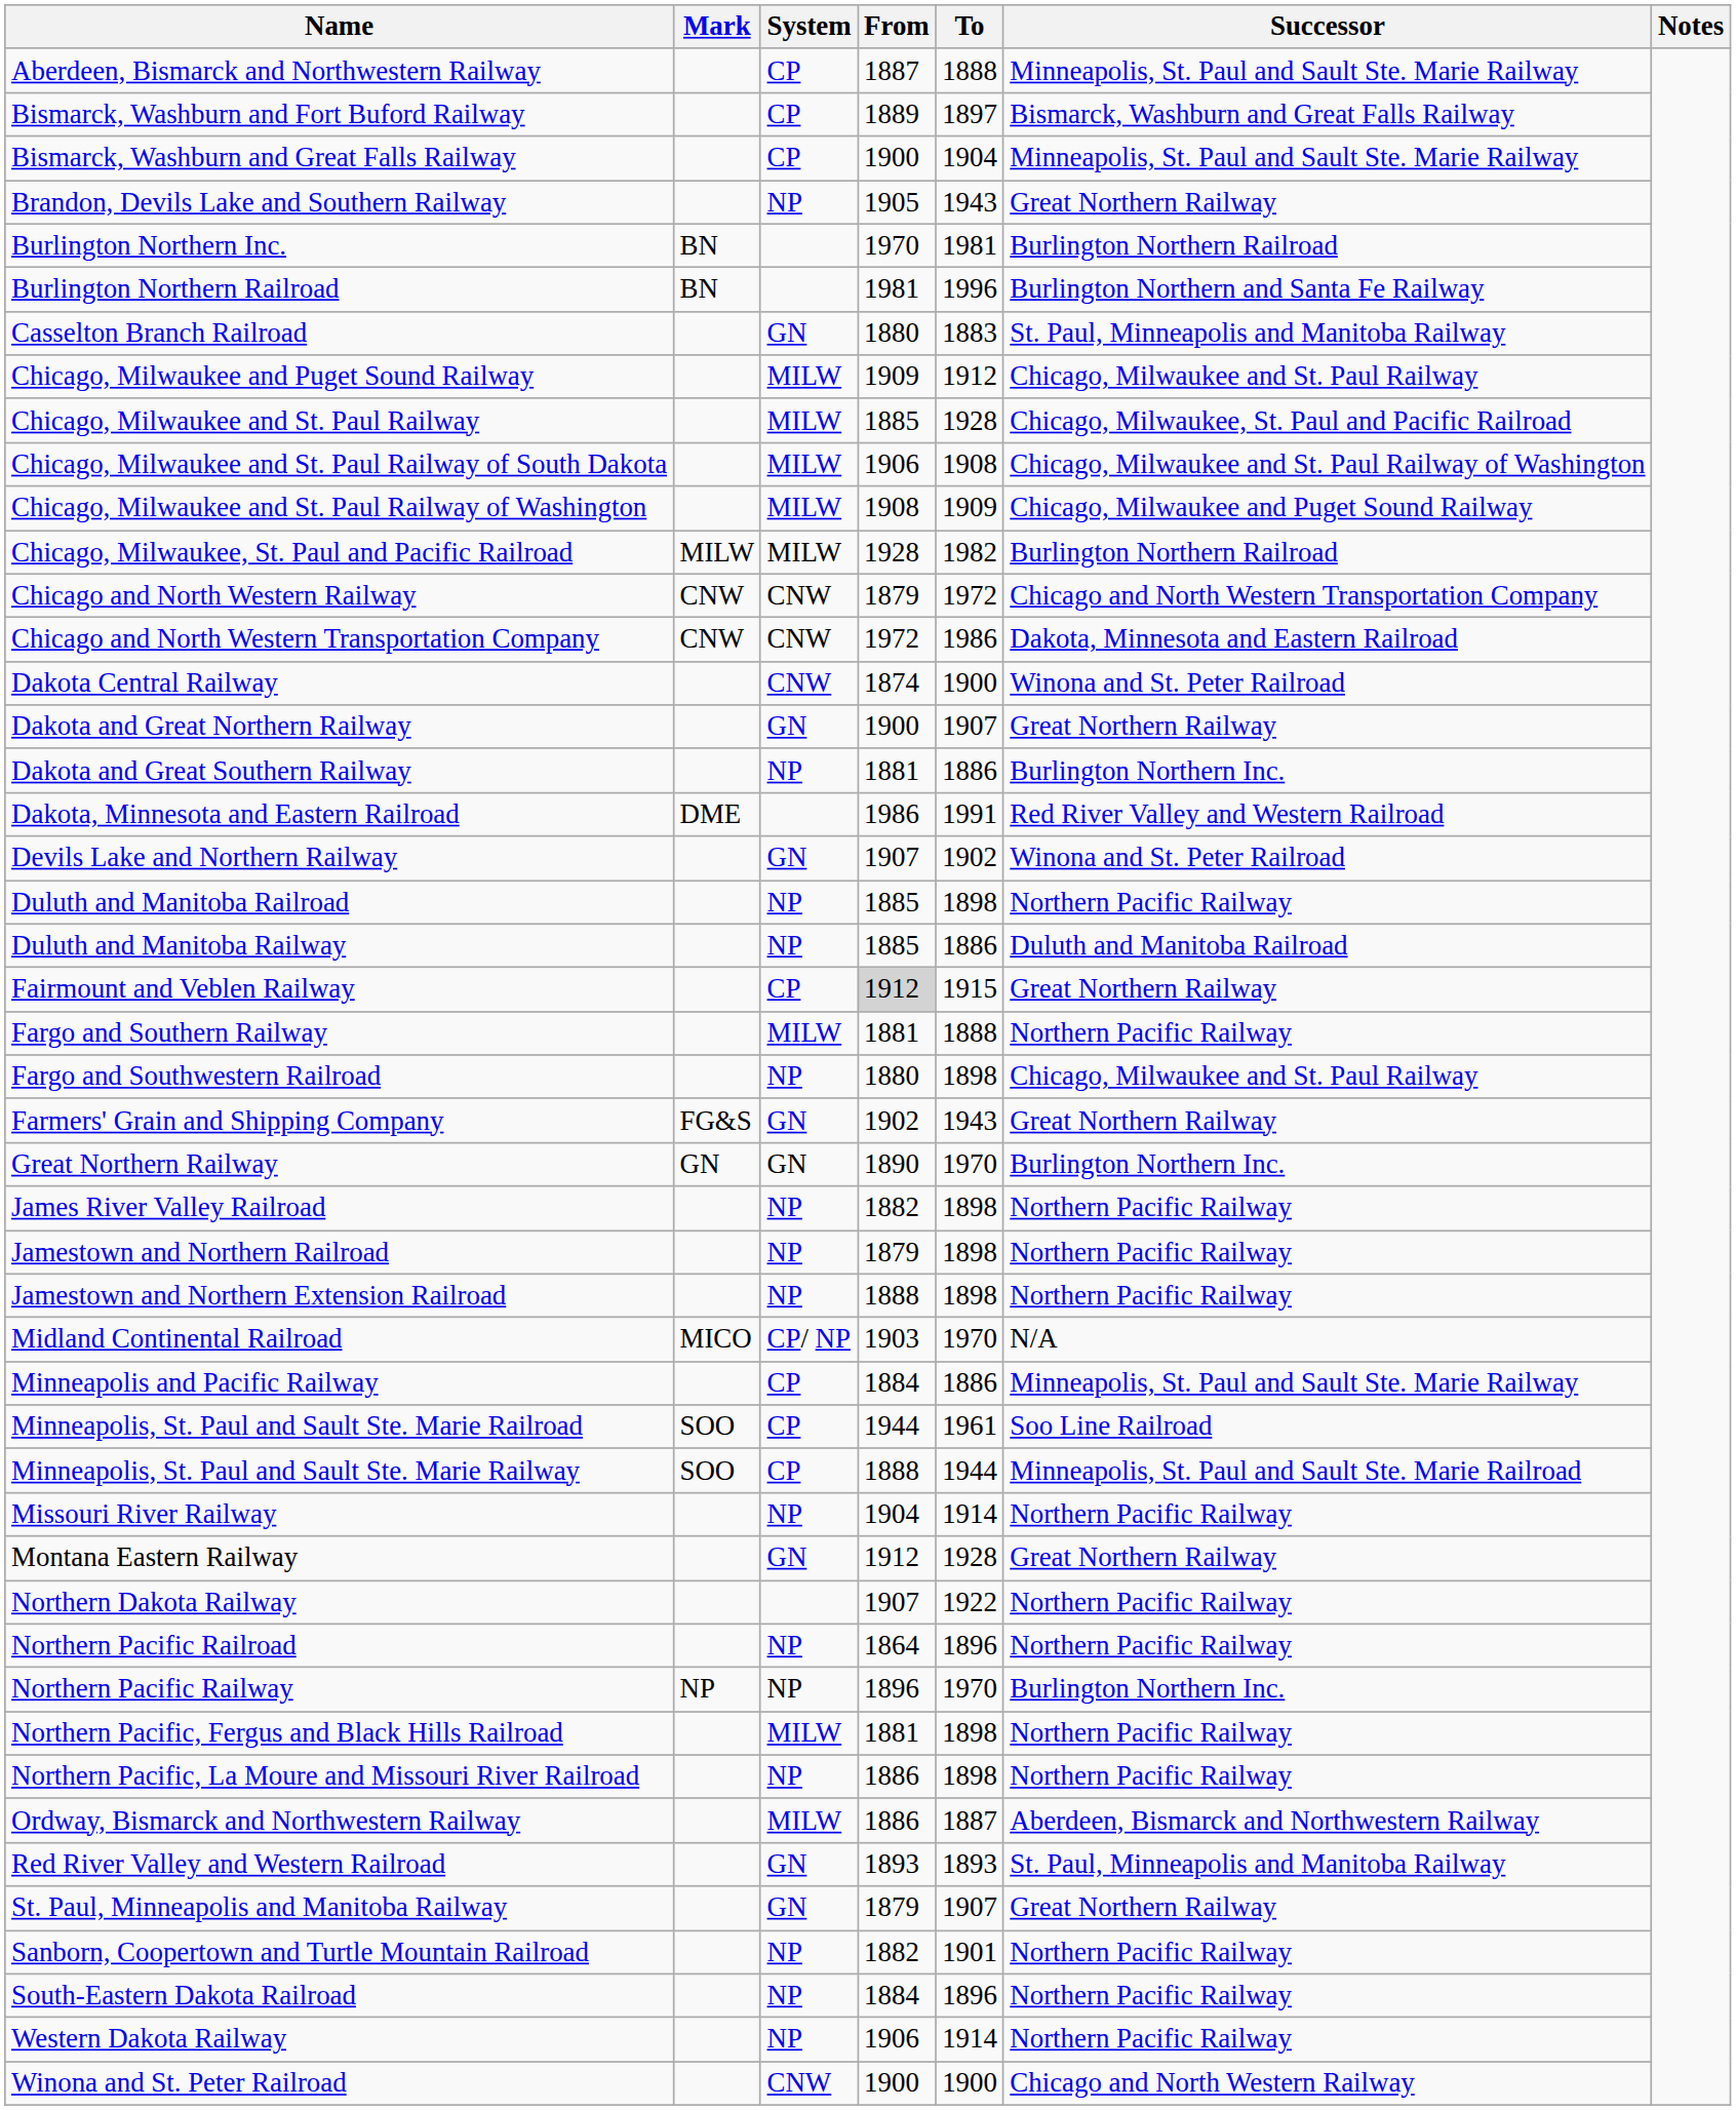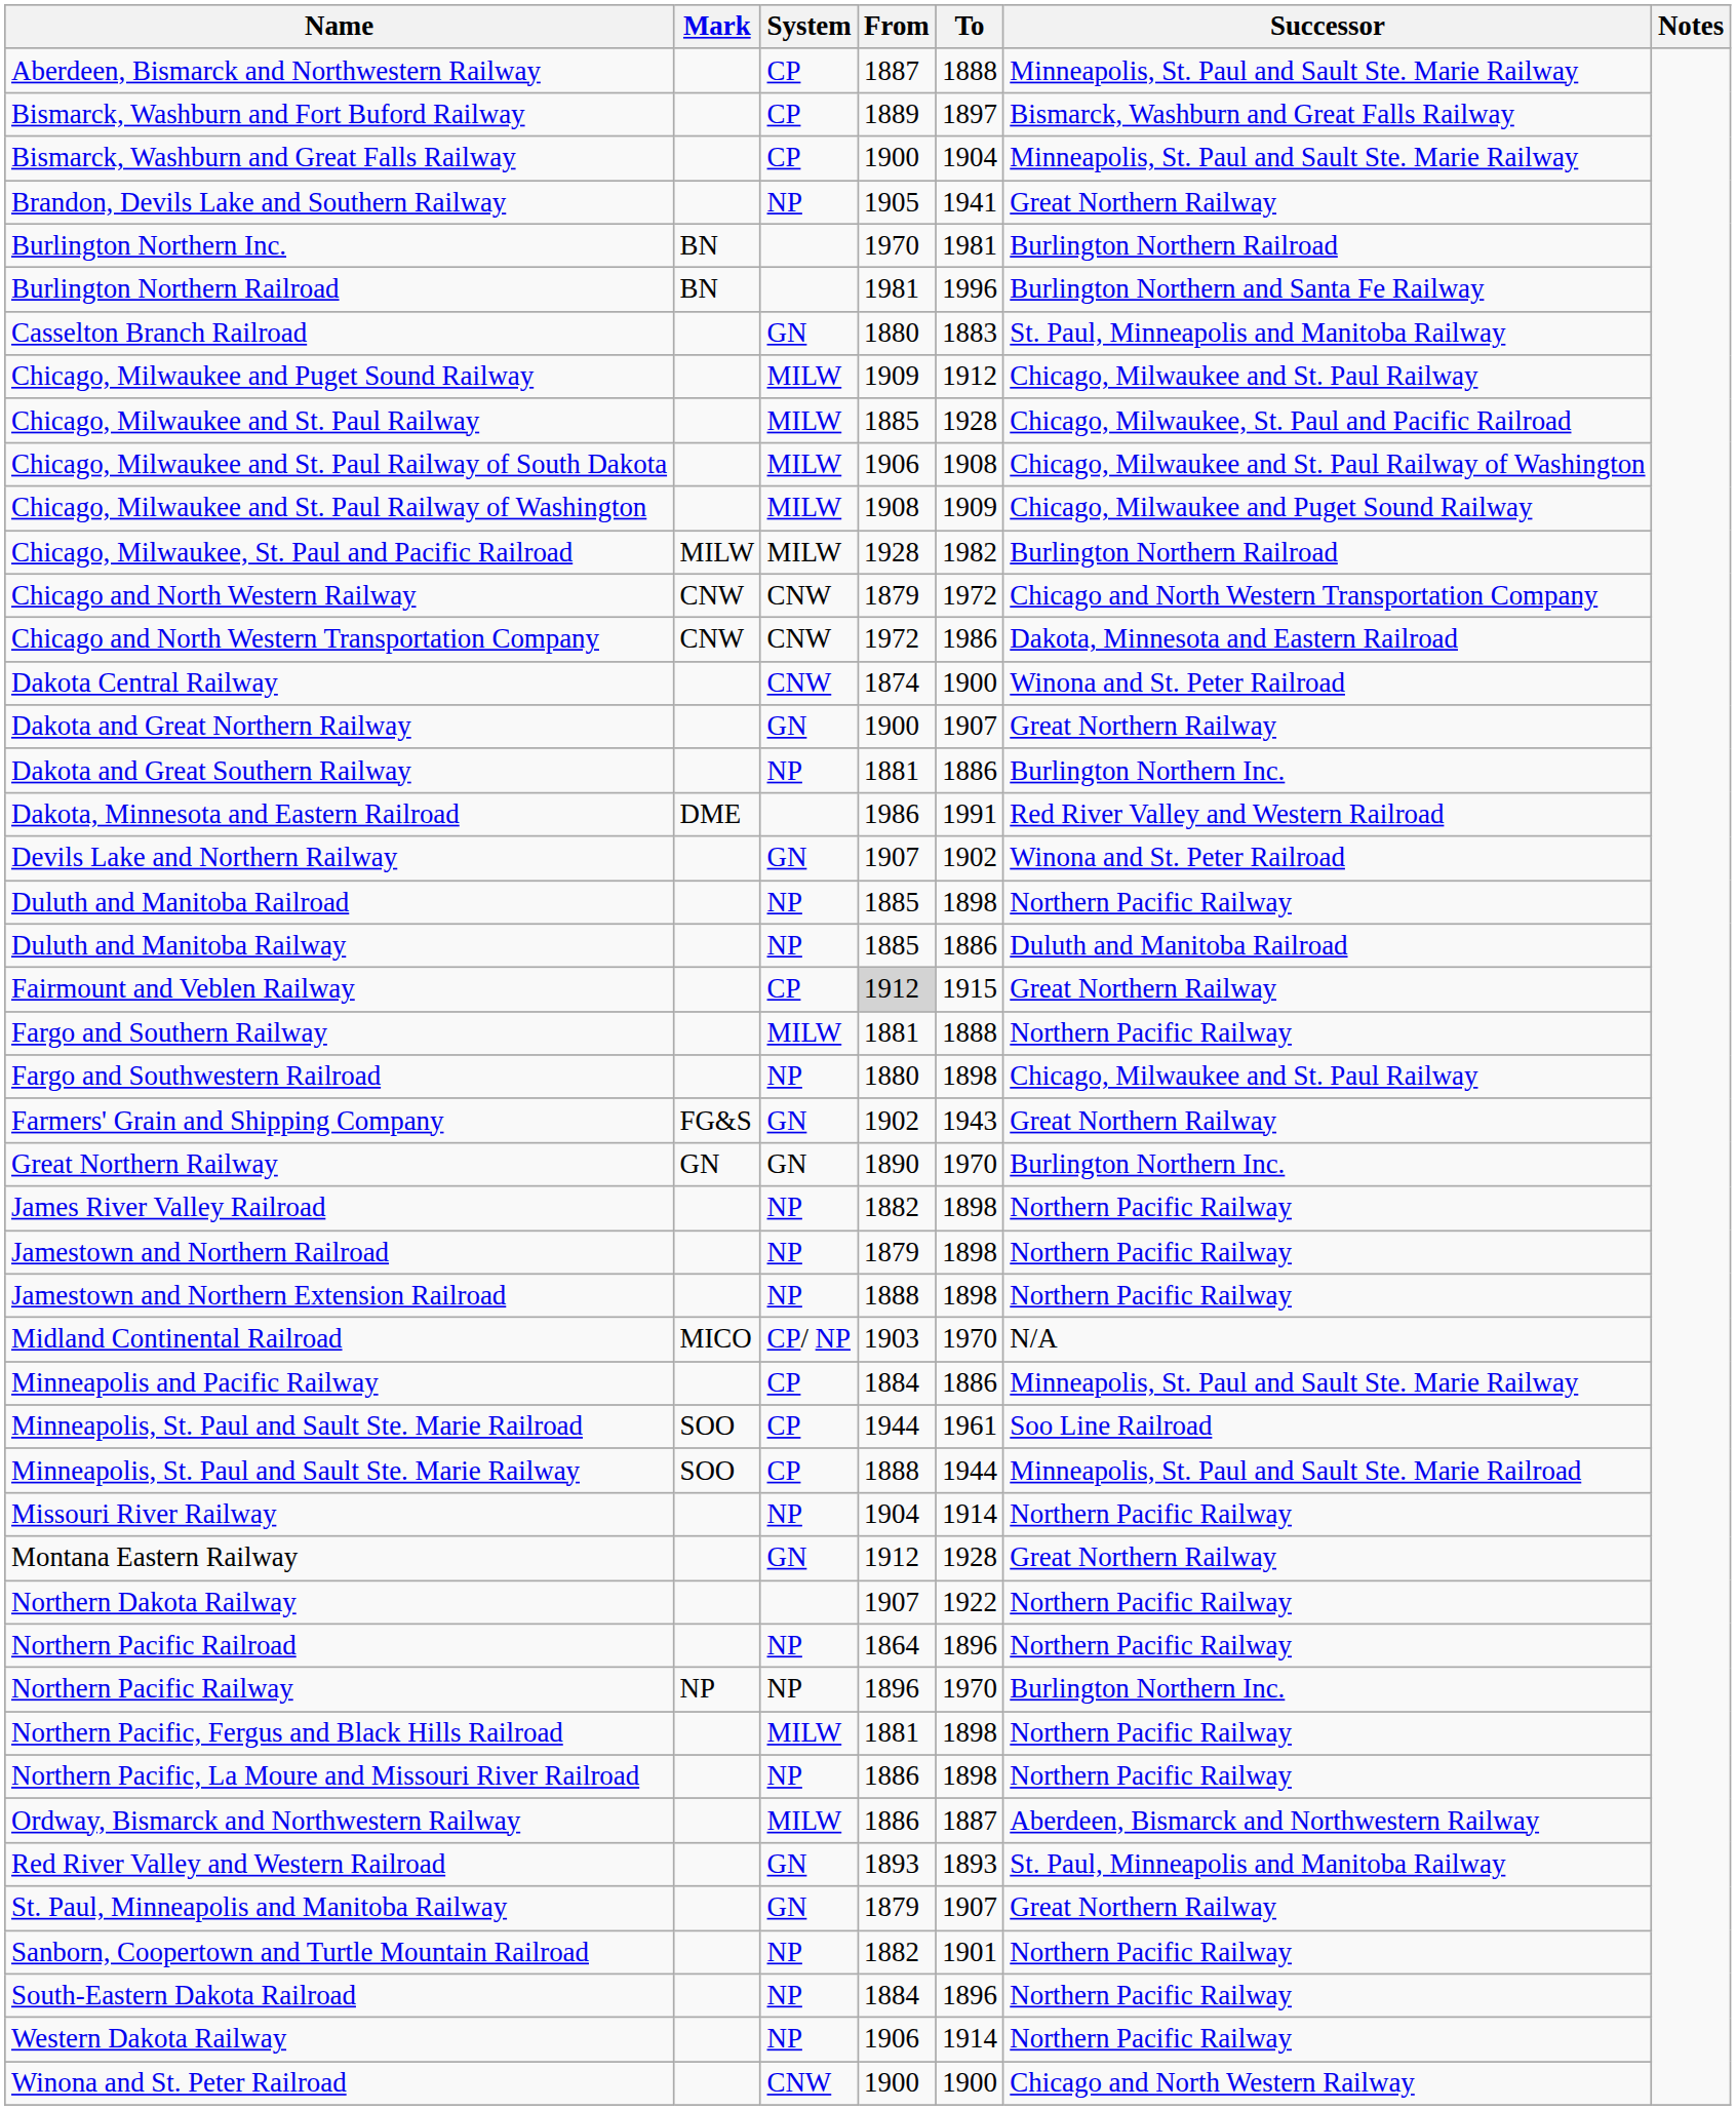Brandon, Devils Lake and Southern Railway | To: 1943 -> 1941
